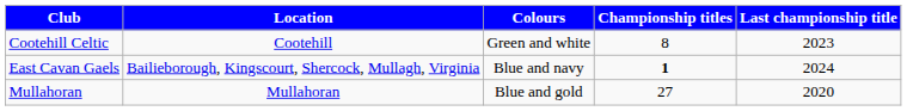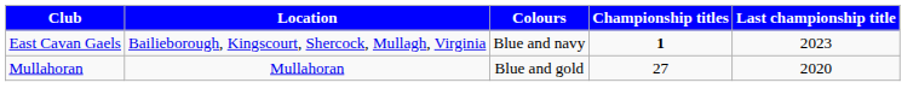- row: Cootehill Celtic | Cootehill | Green and white | 8 | 2023
East Cavan Gaels | Last championship title: 2024 -> 2023
